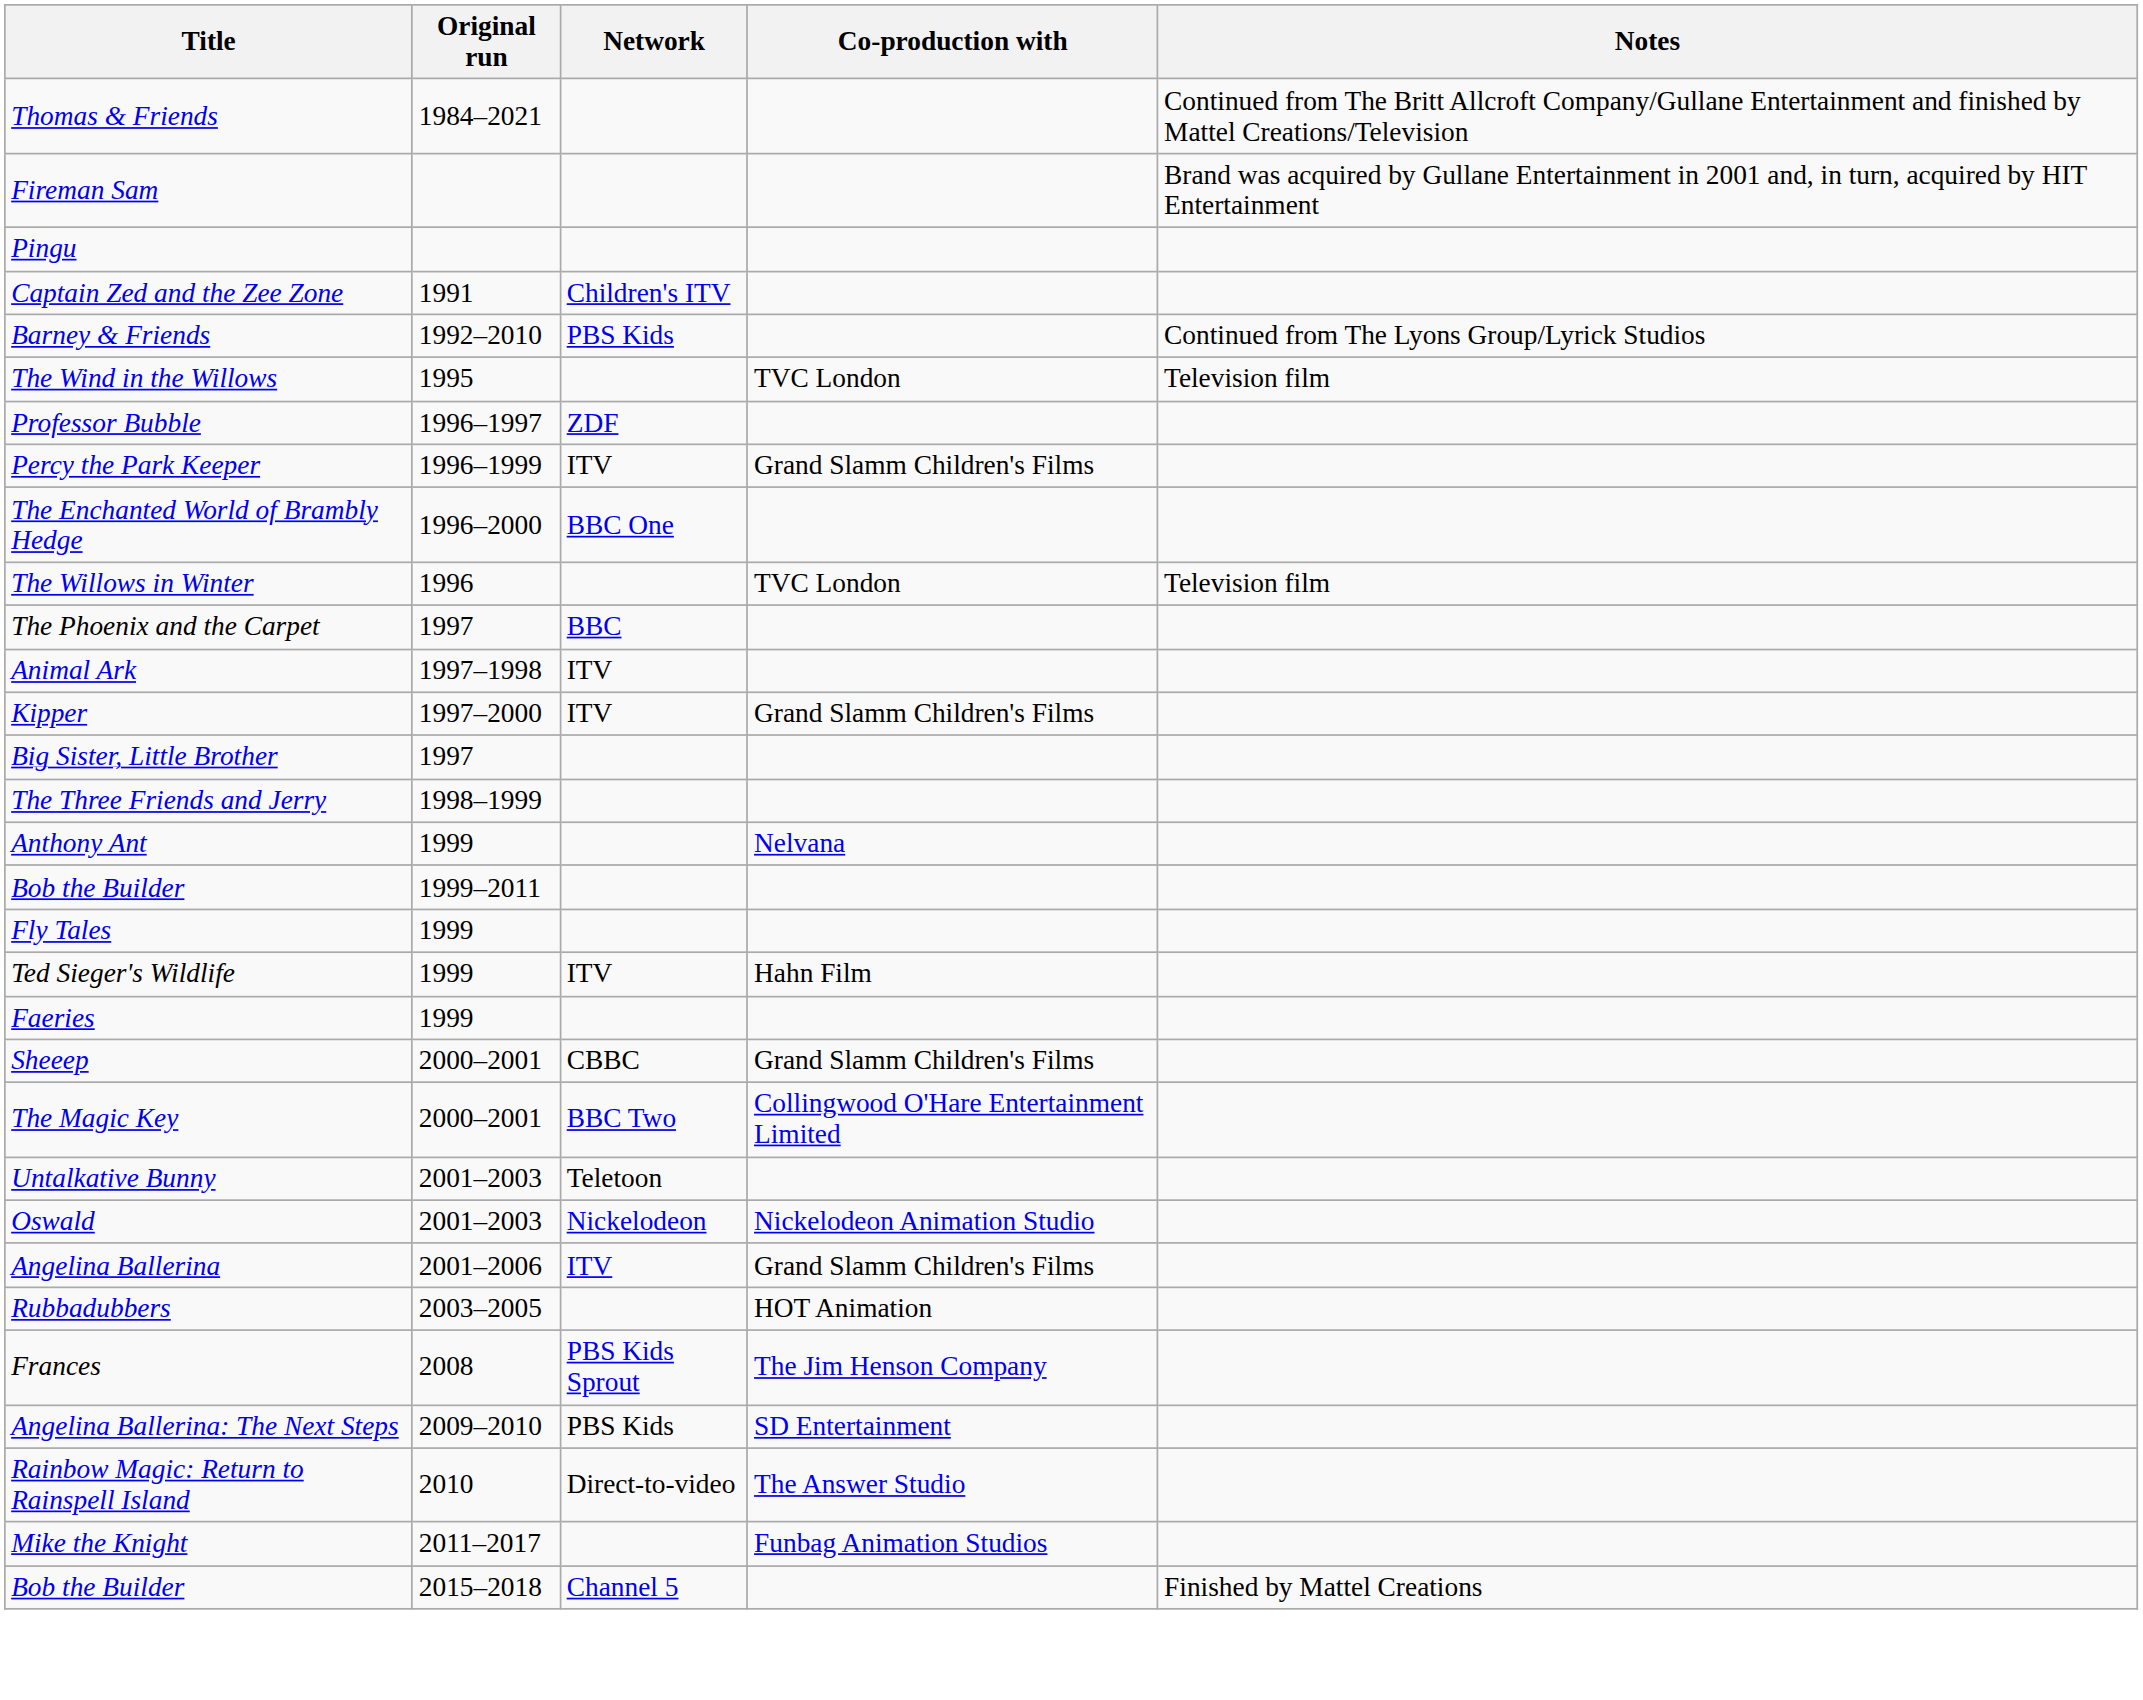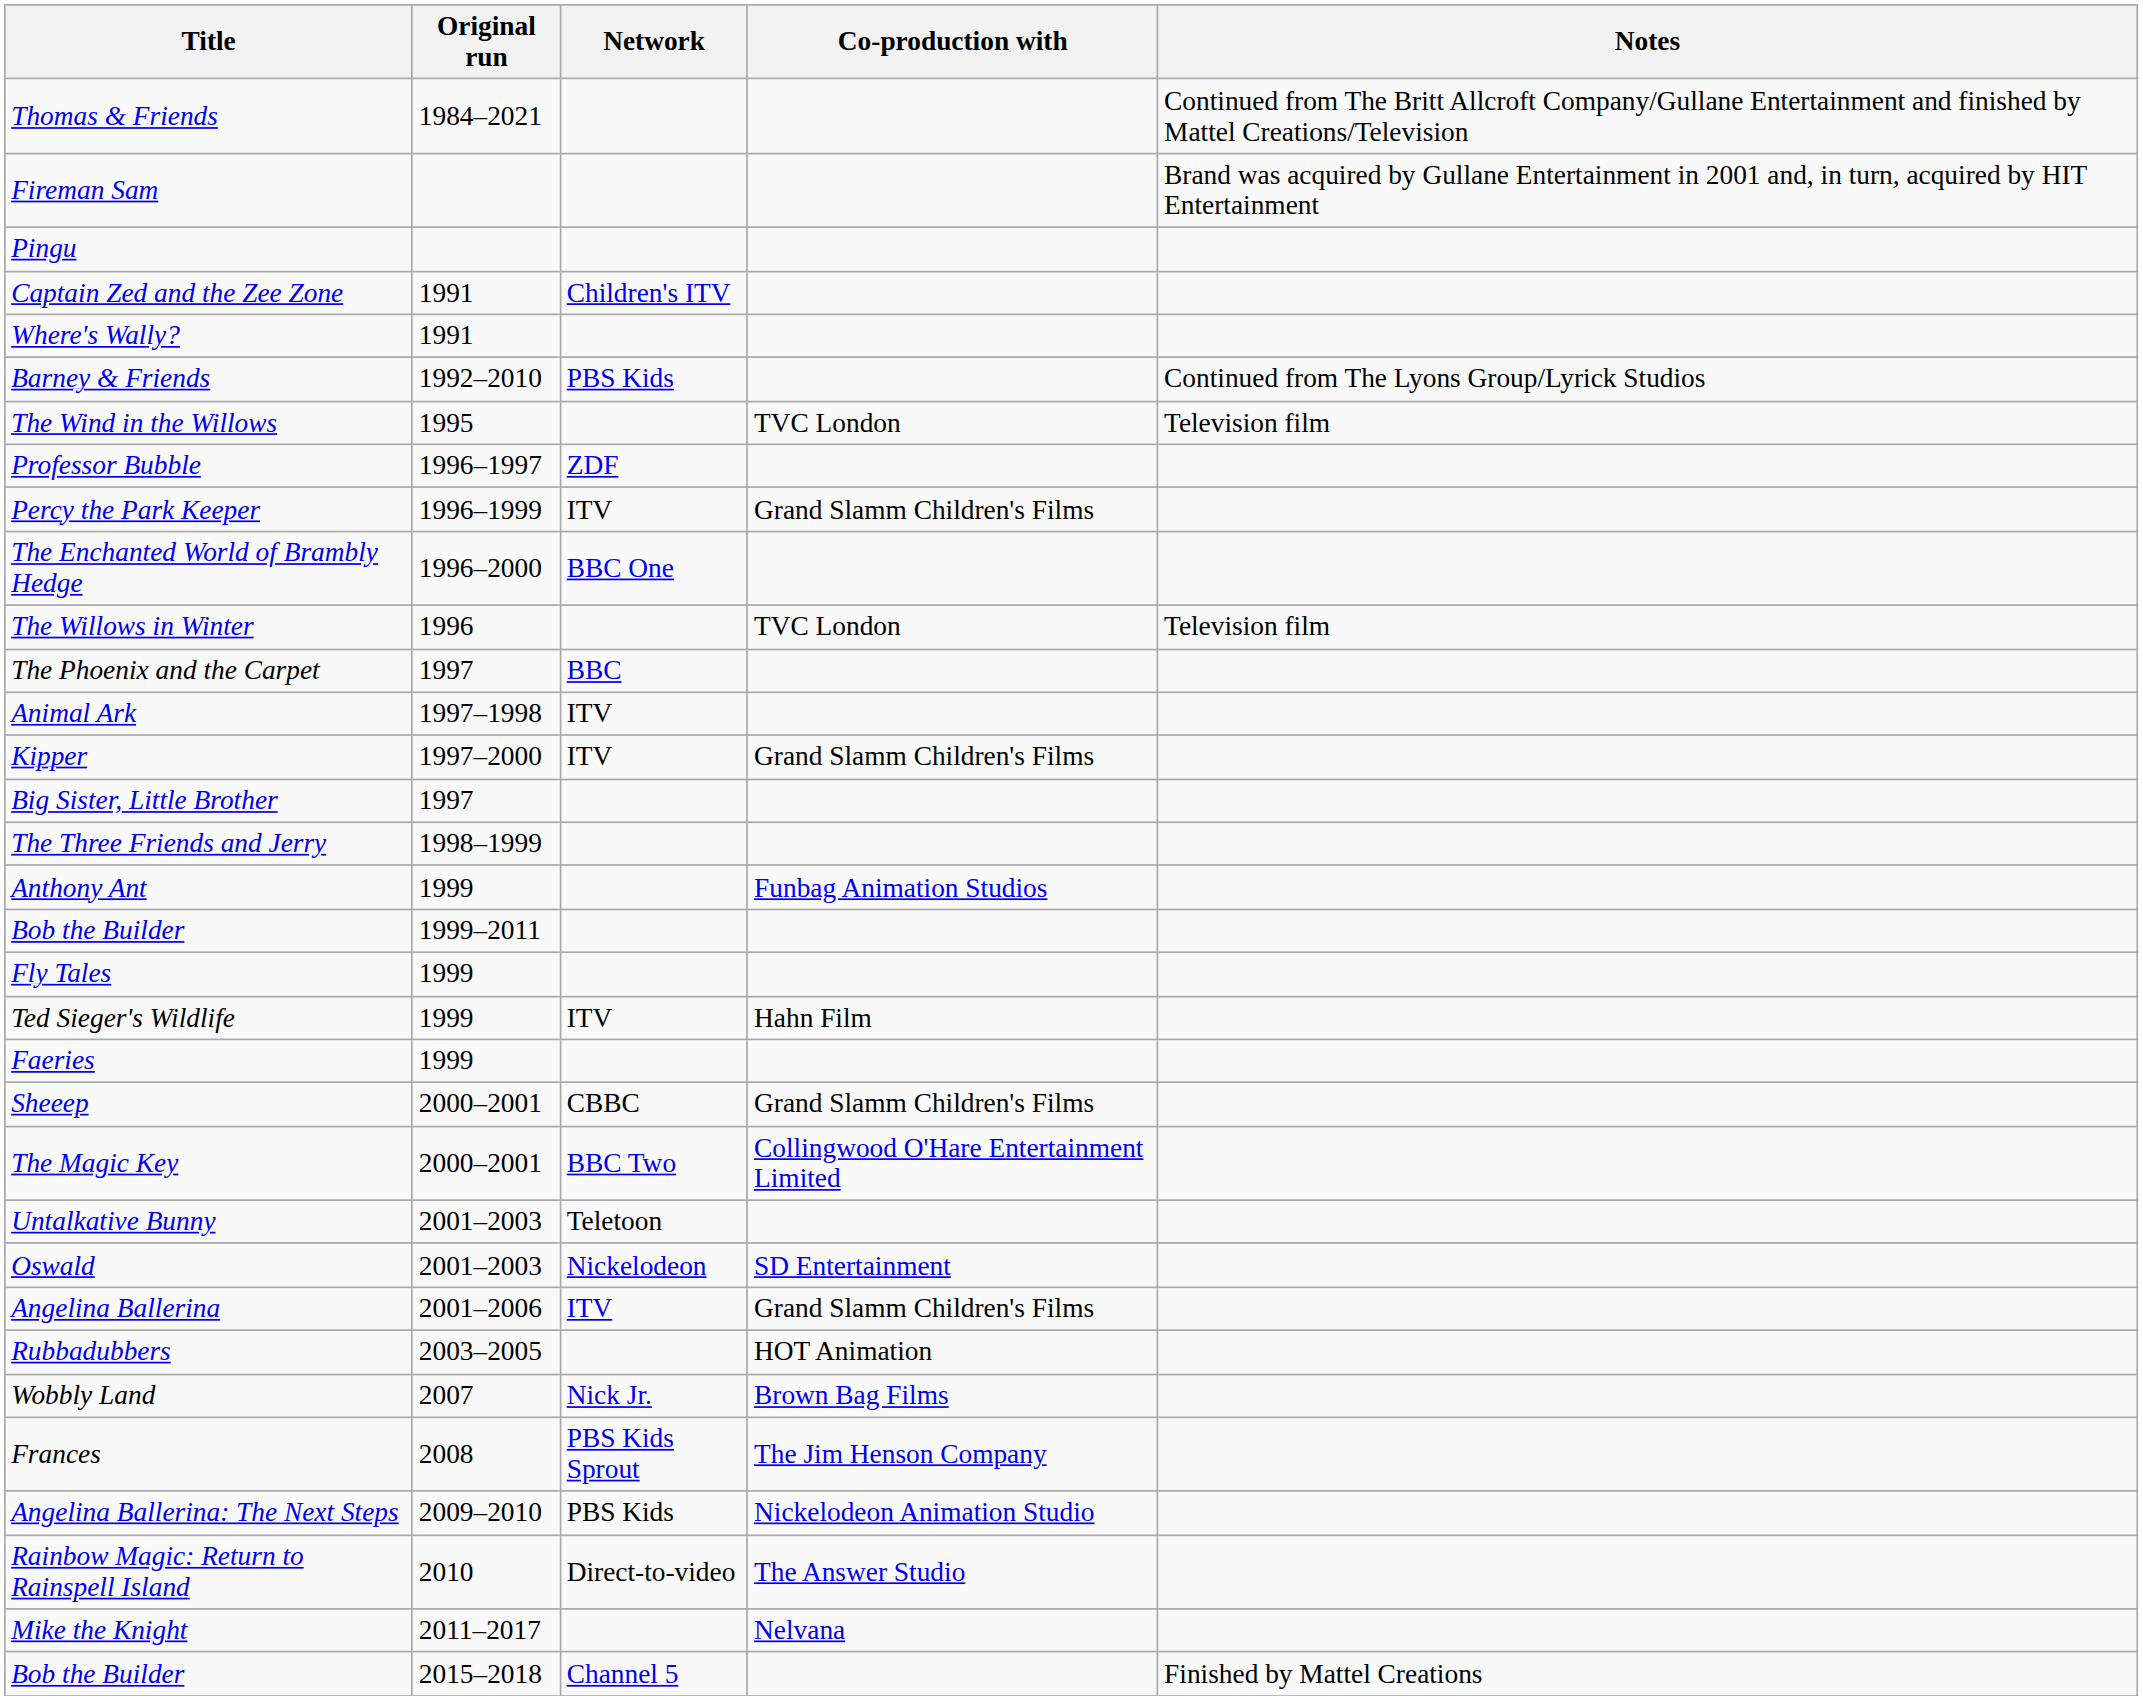+ row: Where's Wally? | 1991
Anthony Ant | Co-production with: Nelvana -> Funbag Animation Studios
Oswald | Co-production with: Nickelodeon Animation Studio -> SD Entertainment
+ row: Wobbly Land | 2007 | Nick Jr. | Brown Bag Films
Angelina Ballerina: The Next Steps | Co-production with: SD Entertainment -> Nickelodeon Animation Studio
Mike the Knight | Co-production with: Funbag Animation Studios -> Nelvana
